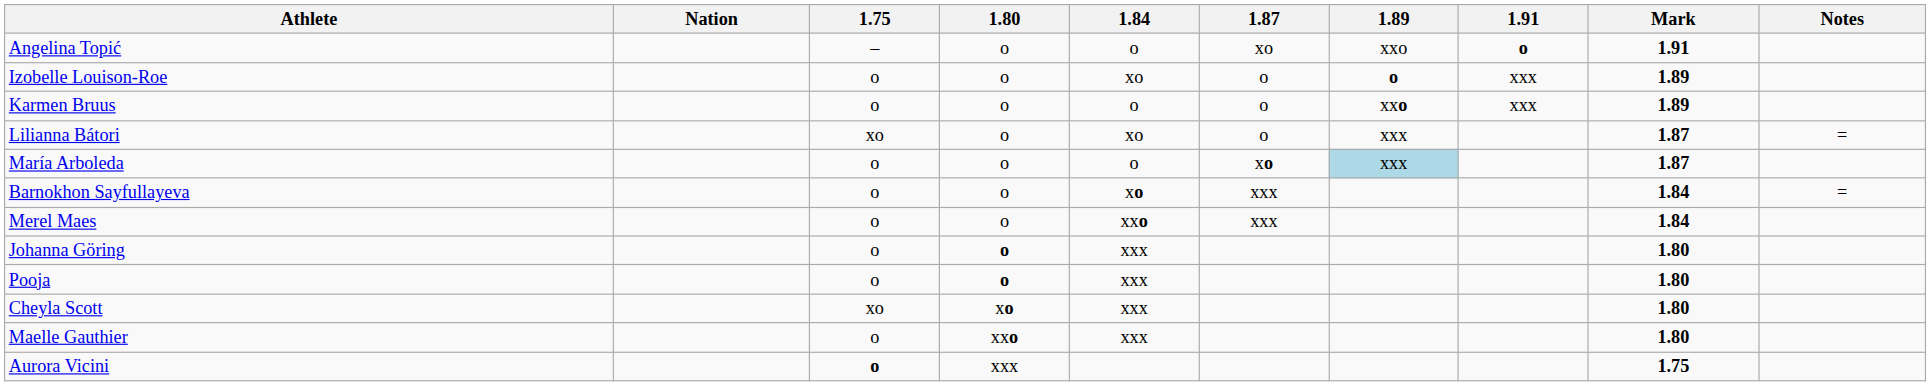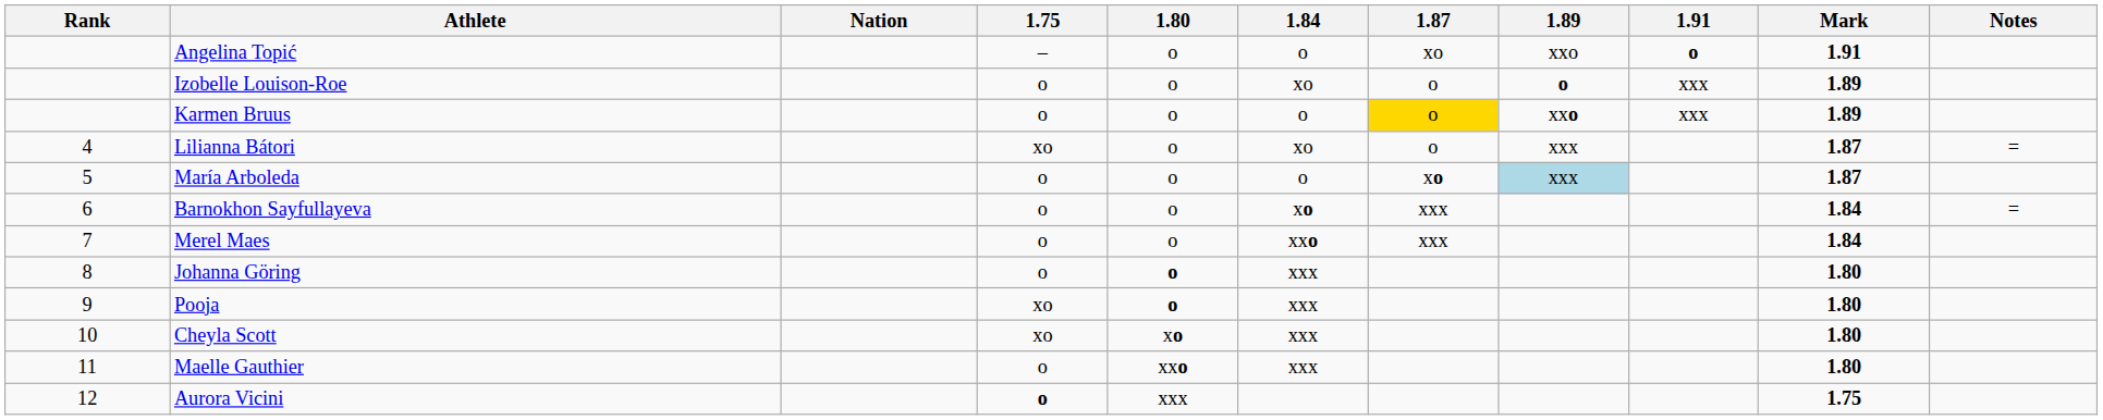+ column: Rank | 4 | 5 | 6 | 7 | 8 | 9 | 10 | 11 | 12
Karmen Bruus | 1.87: no background -> gold background
Pooja | 1.75: o -> xo
